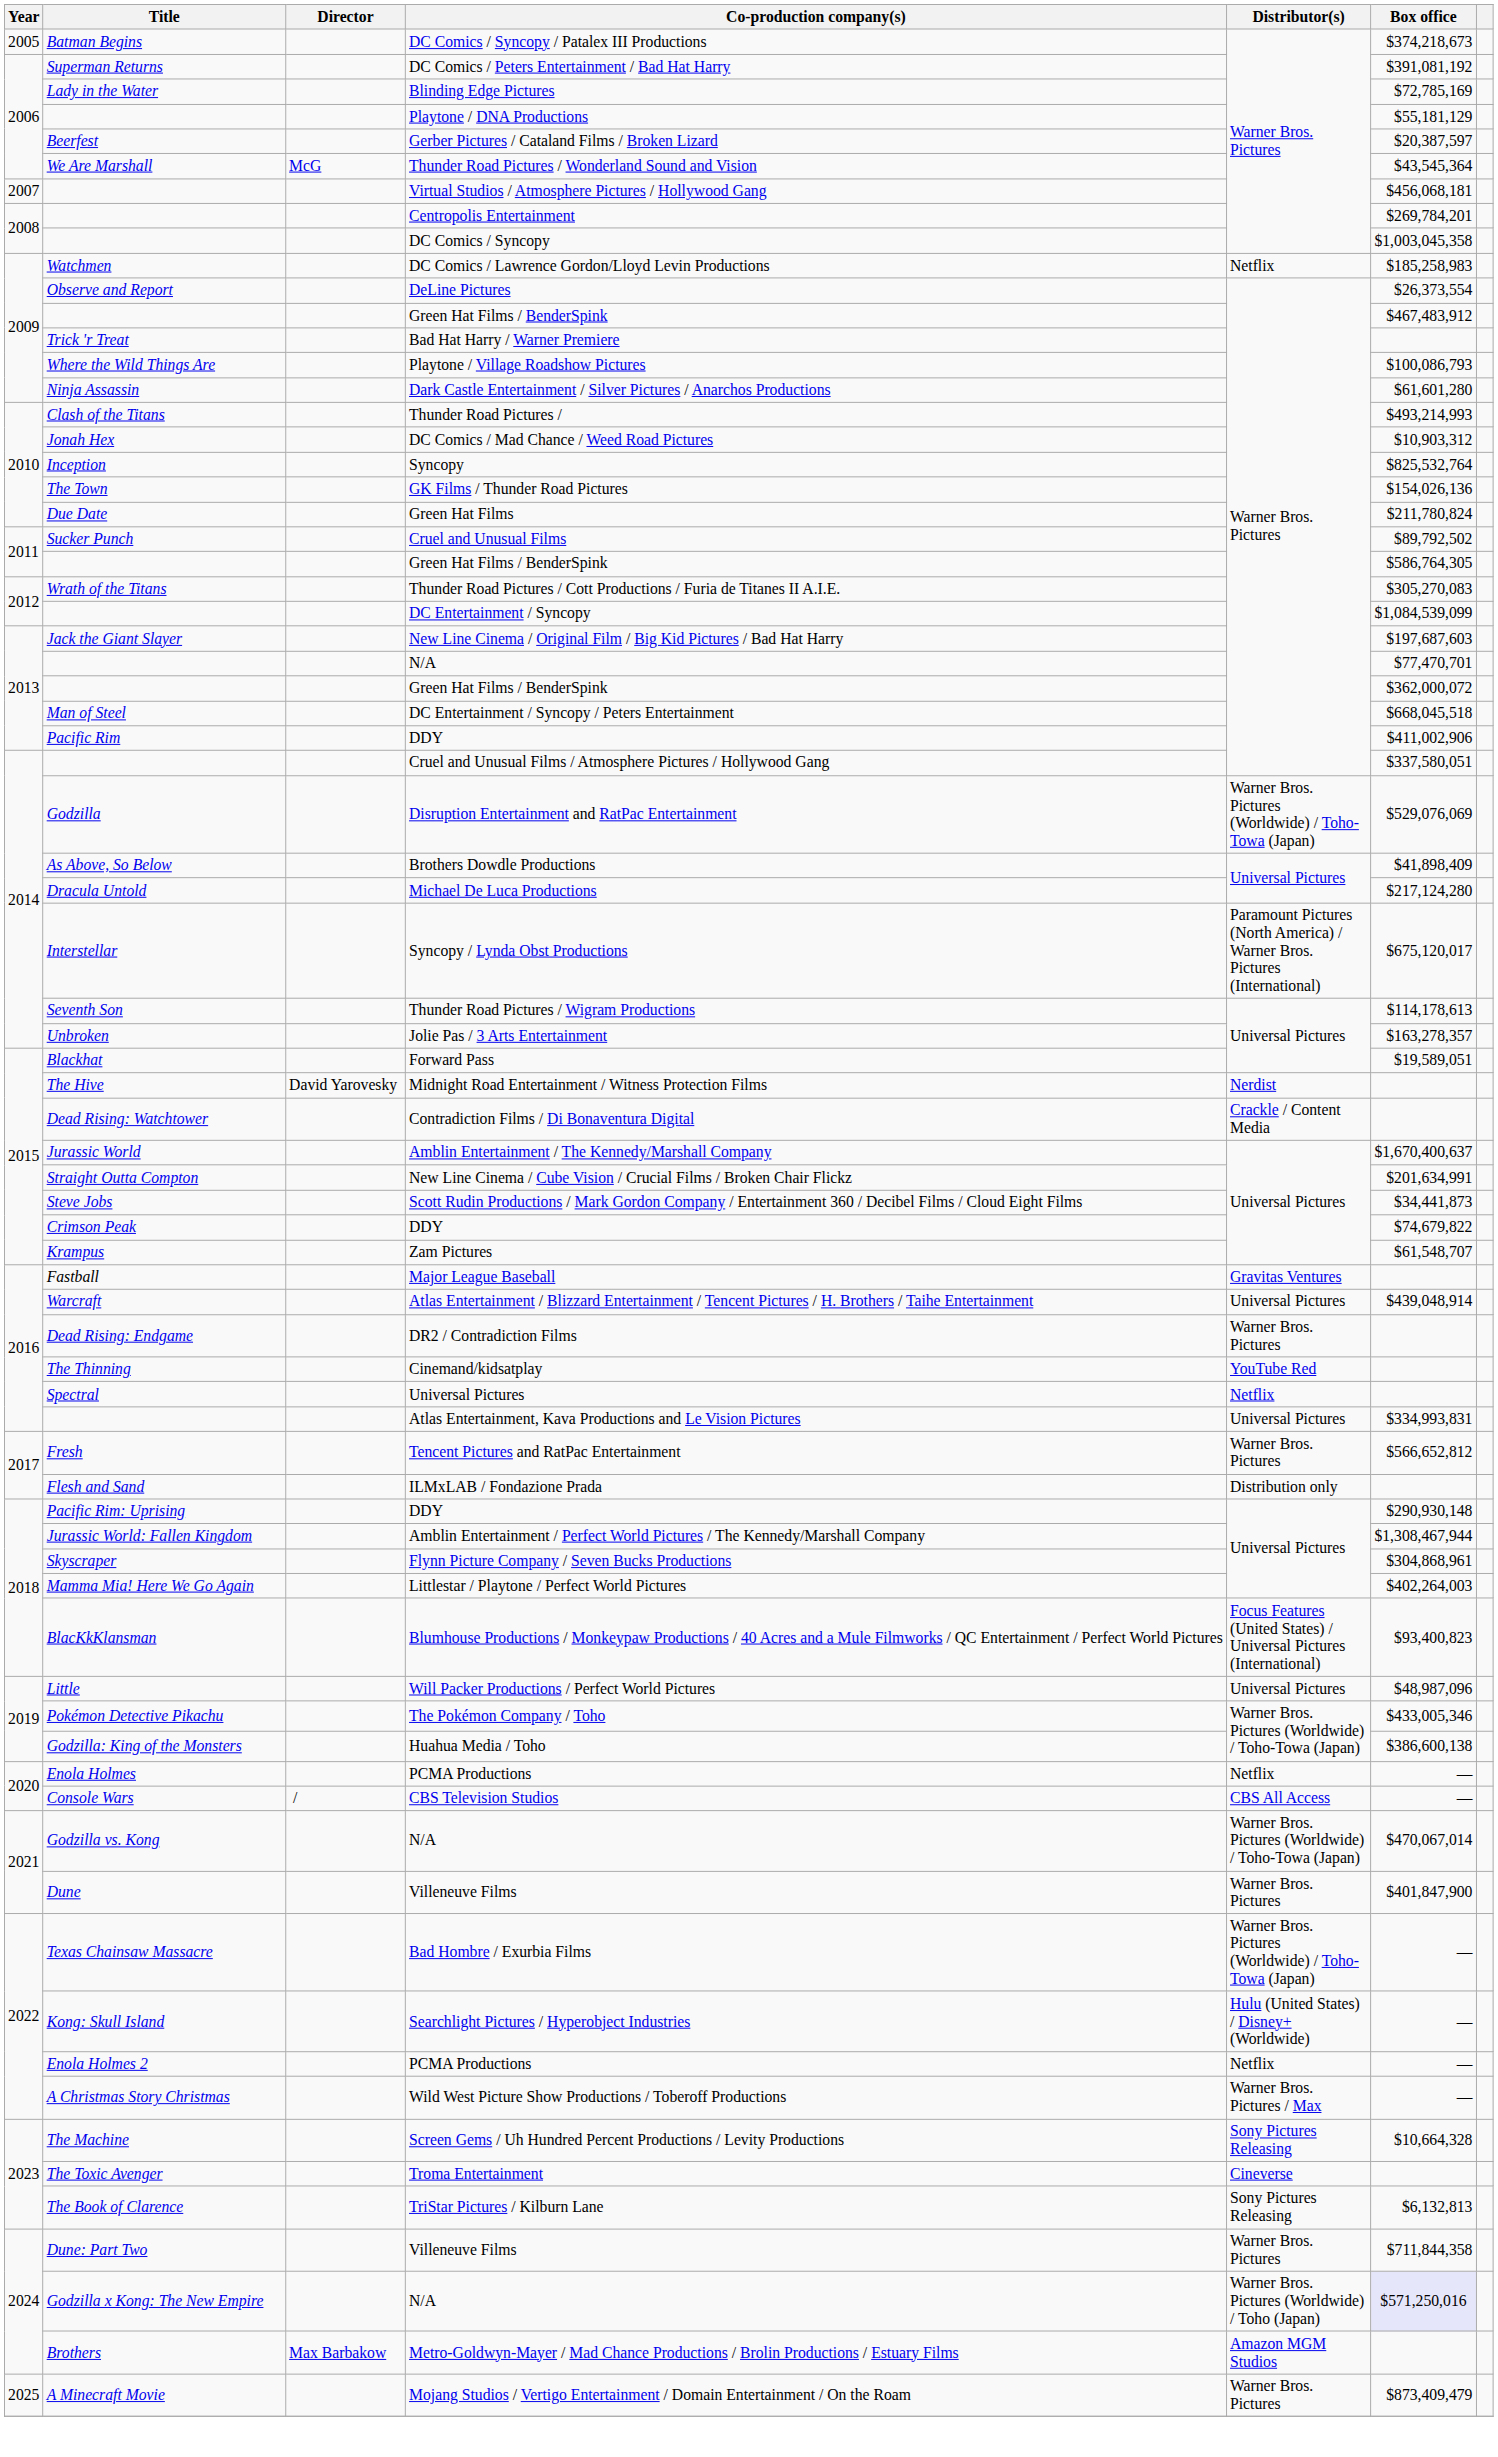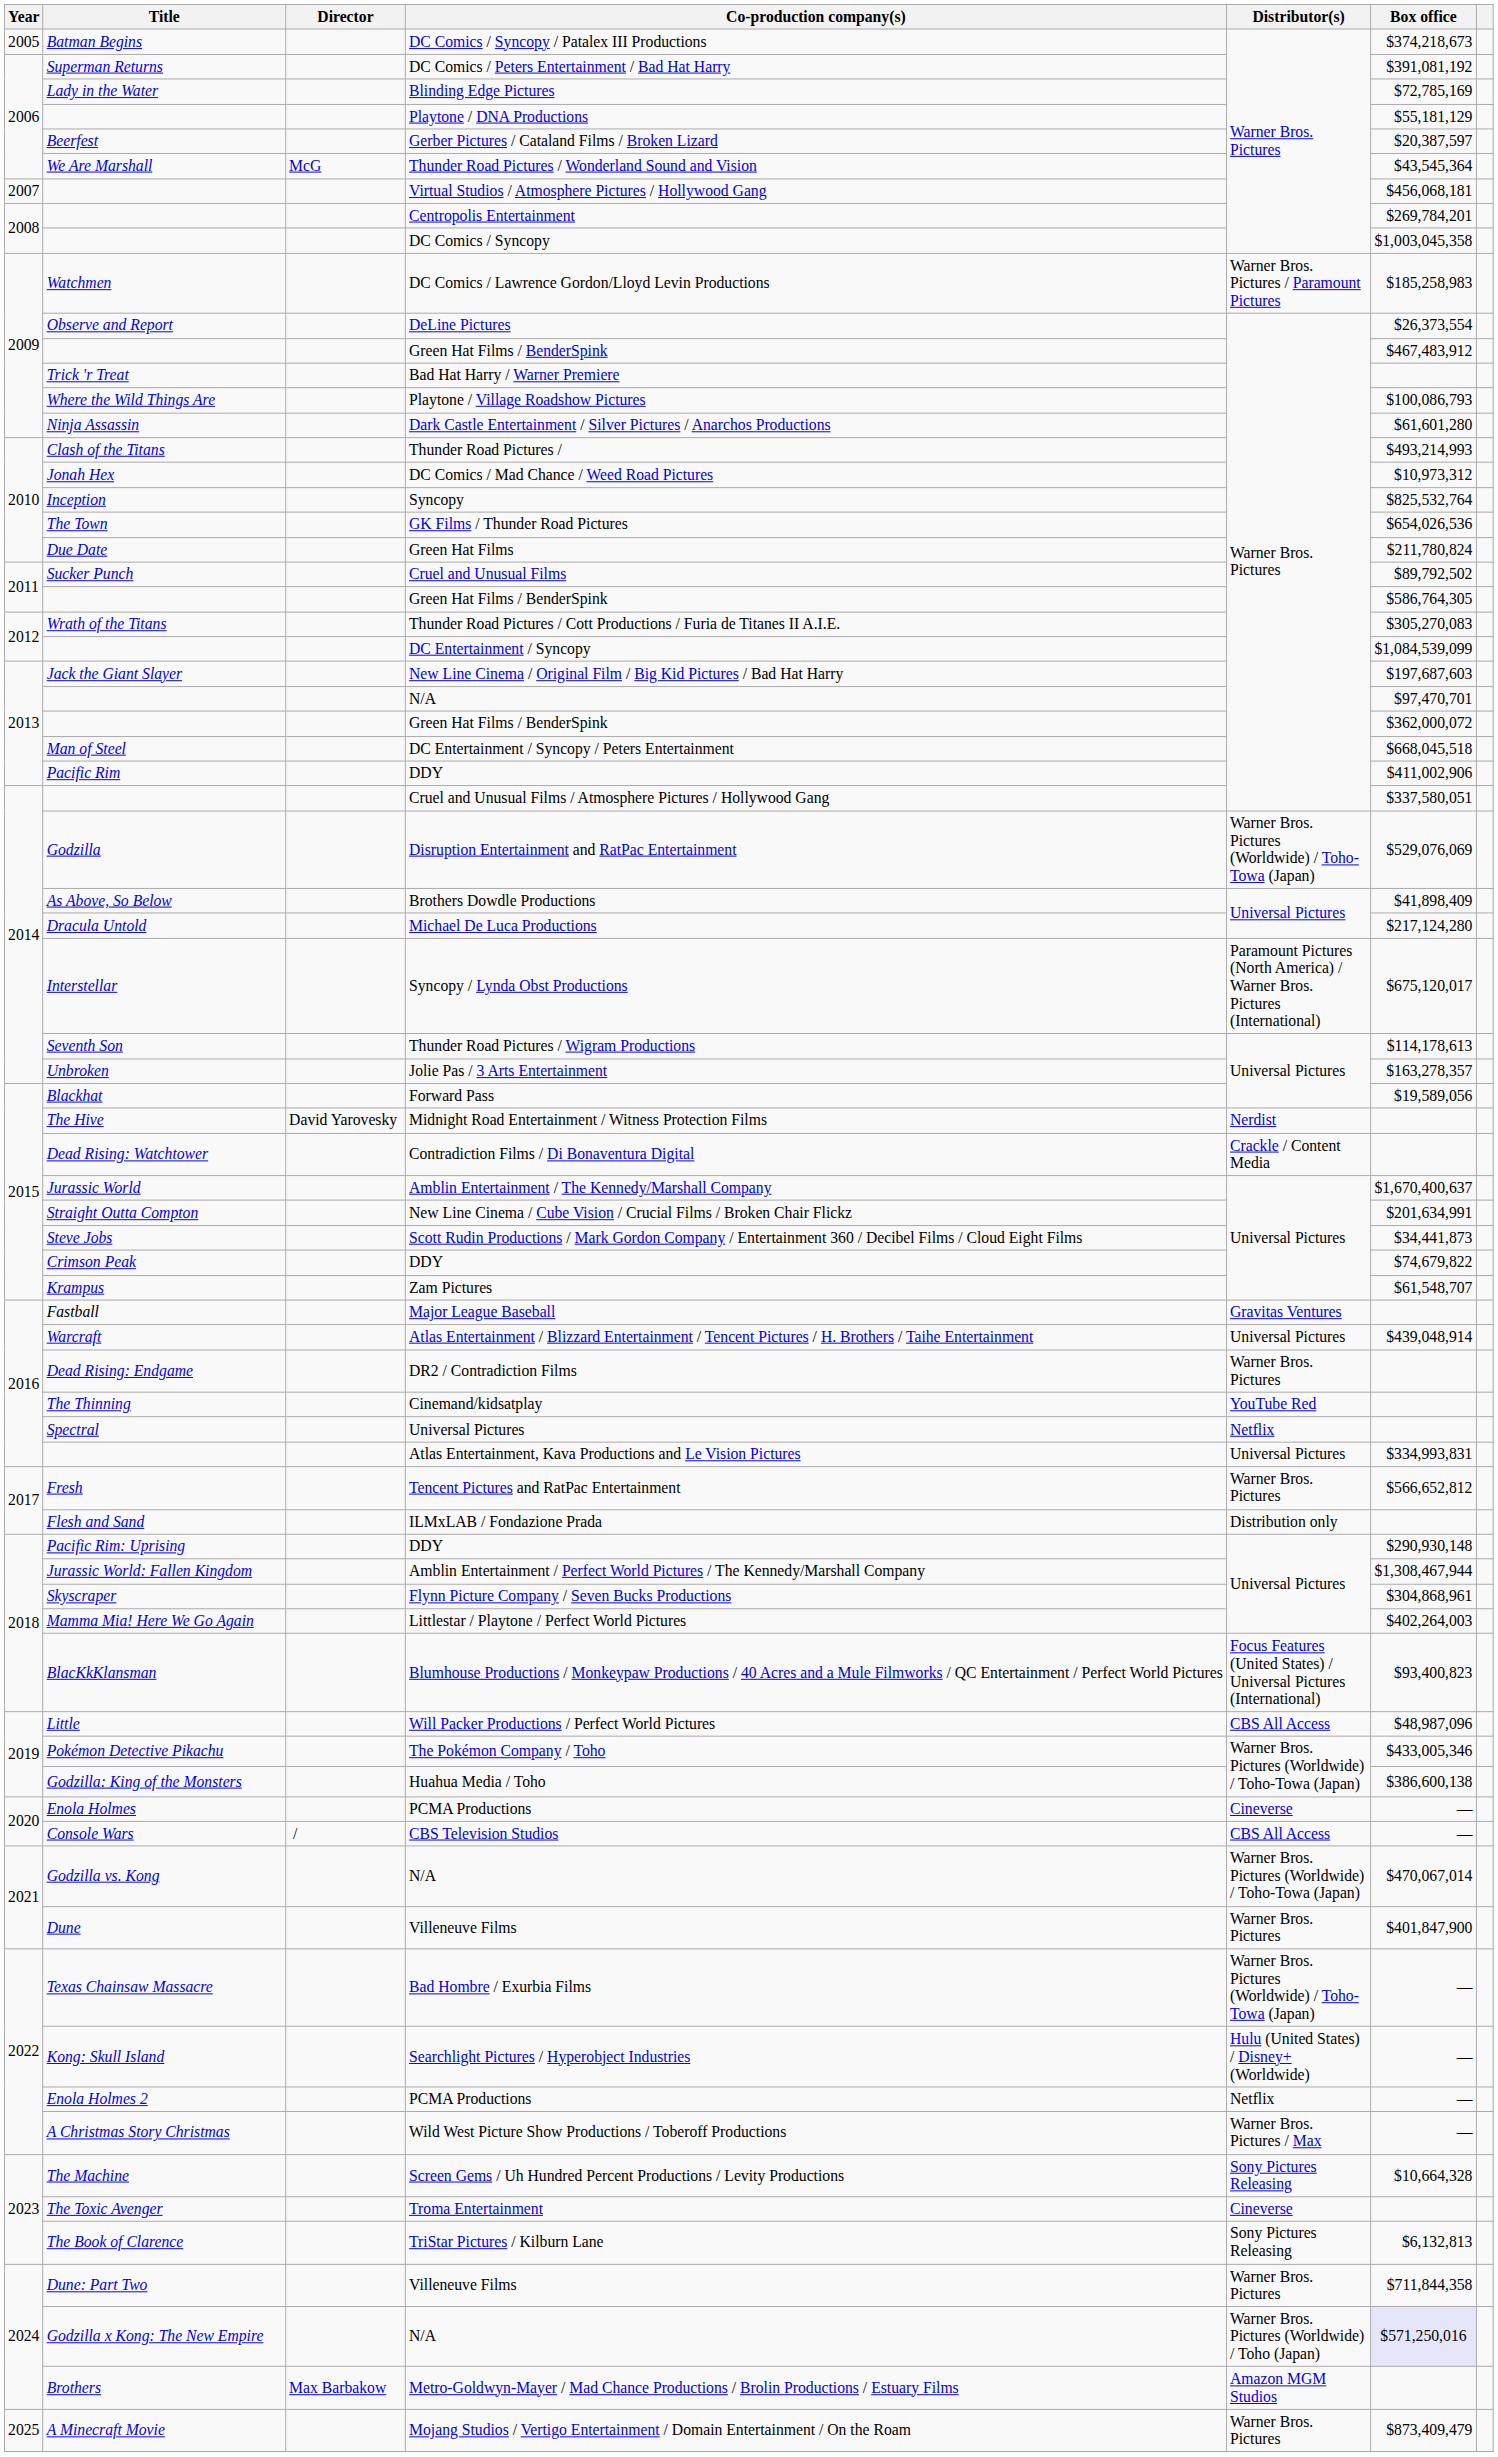DC Comics / Lawrence Gordon/Lloyd Levin Productions | Distributor(s): Netflix -> Warner Bros. Pictures / Paramount Pictures
DC Comics / Mad Chance / Weed Road Pictures | Box office: $10,903,312 -> $10,973,312
GK Films / Thunder Road Pictures | Box office: $154,026,136 -> $654,026,536
2013 / N/A | Box office: $77,470,701 -> $97,470,701
Forward Pass | Box office: $19,589,051 -> $19,589,056
Will Packer Productions / Perfect World Pictures | Distributor(s): Universal Pictures -> CBS All Access
2020 / PCMA Productions | Distributor(s): Netflix -> Cineverse
